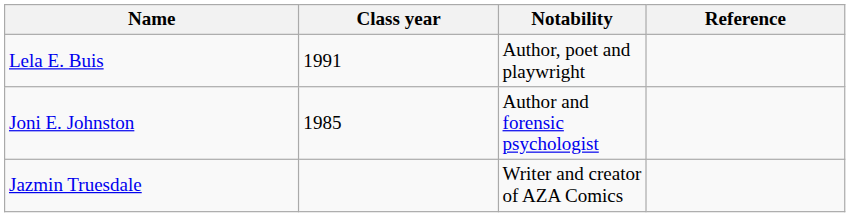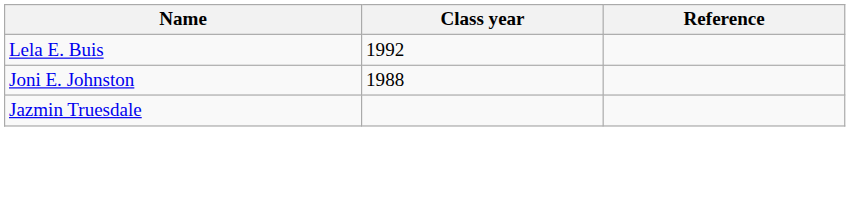- column: Notability | Author, poet and playwright | Author and forensic psychologist | Writer and creator of AZA Comics
Lela E. Buis | Class year: 1991 -> 1992
Joni E. Johnston | Class year: 1985 -> 1988
